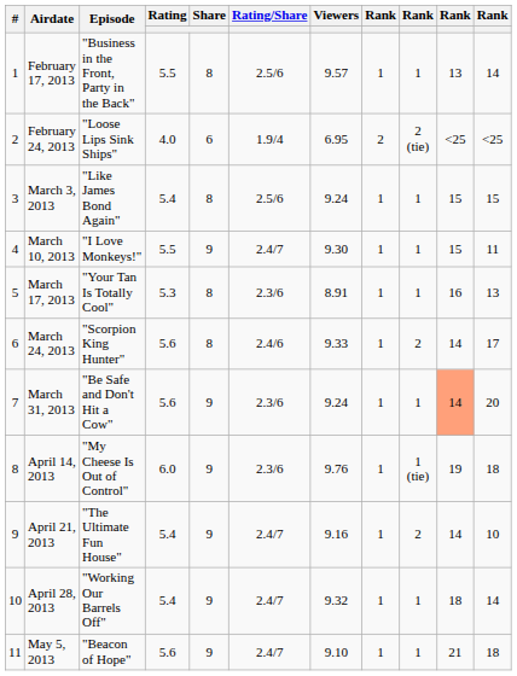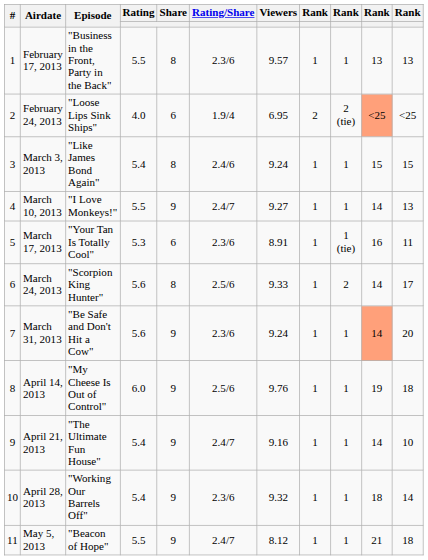February 17, 2013 | Rating/Share: 2.5/6 -> 2.3/6
February 17, 2013 | column 11: 14 -> 13
February 24, 2013 | column 10: no background -> lightsalmon background
March 3, 2013 | Rating/Share: 2.5/6 -> 2.4/6
March 10, 2013 | Viewers: 9.30 -> 9.27
March 10, 2013 | column 10: 15 -> 14
March 10, 2013 | column 11: 11 -> 13
March 17, 2013 | Share: 8 -> 6
March 17, 2013 | column 9: 1 -> 1 (tie)
March 17, 2013 | column 11: 13 -> 11
March 24, 2013 | Rating/Share: 2.4/6 -> 2.5/6
April 14, 2013 | Rating/Share: 2.3/6 -> 2.5/6
April 14, 2013 | column 9: 1 (tie) -> 1
April 21, 2013 | column 9: 2 -> 1
April 28, 2013 | Rating/Share: 2.4/7 -> 2.3/6
May 5, 2013 | Rating: 5.6 -> 5.5
May 5, 2013 | Viewers: 9.10 -> 8.12
